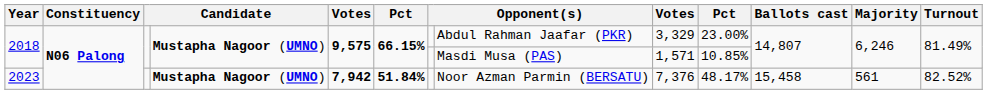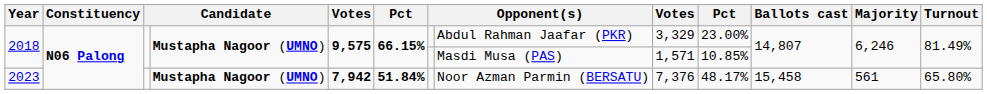2023 | Turnout: 82.52% -> 65.80%
